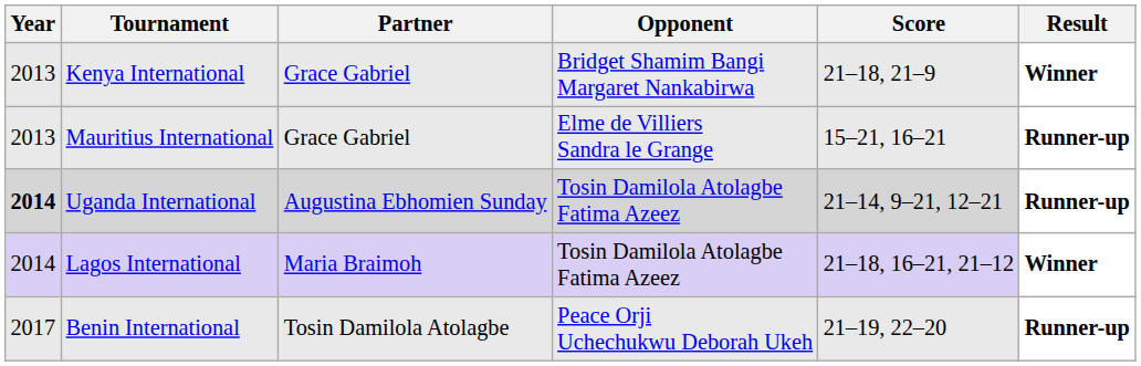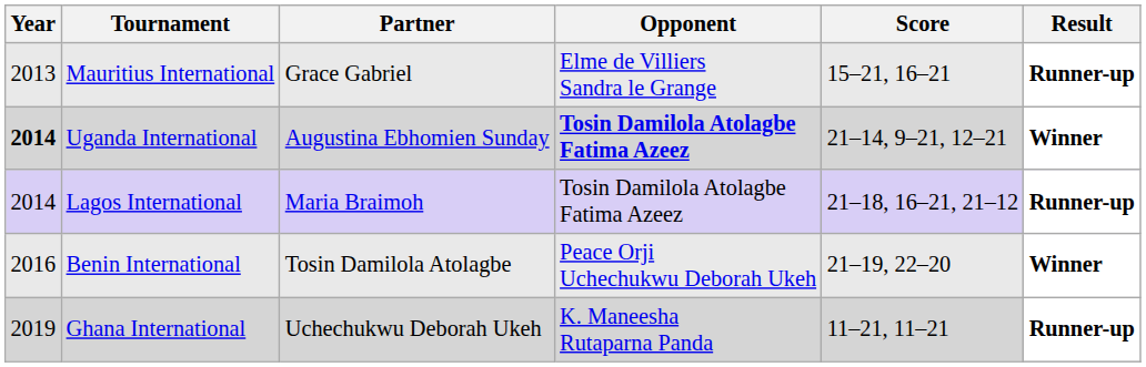- row: 2013 | Kenya International | Grace Gabriel | Bridget Shamim Bangi Margaret Nankabirwa | 21–18, 21–9 | Winner
Uganda International | Opponent: normal -> bold
Uganda International | Result: Runner-up -> Winner
Lagos International | Result: Winner -> Runner-up
Benin International | Year: 2017 -> 2016
Benin International | Result: Runner-up -> Winner
+ row: 2019 | Ghana International | Uchechukwu Deborah Ukeh | K. Maneesha Rutaparna Panda | 11–21, 11–21 | Runner-up
